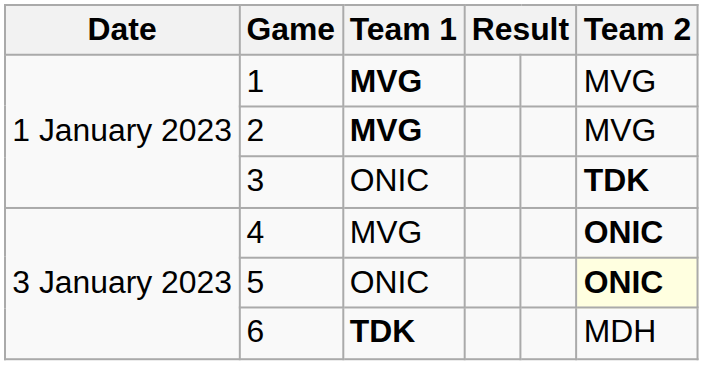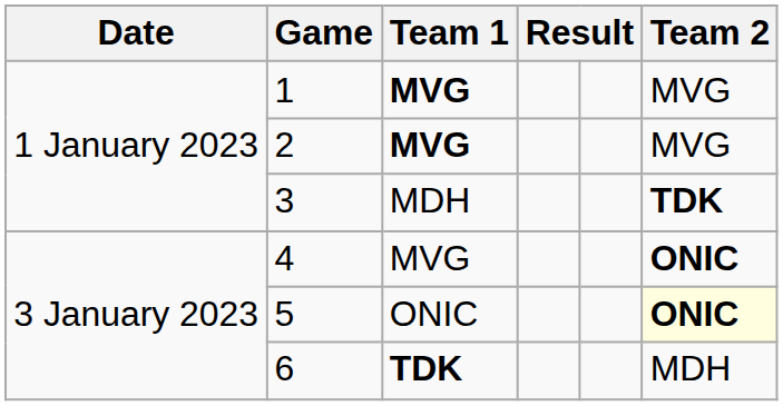3 | Team 1: ONIC -> MDH
